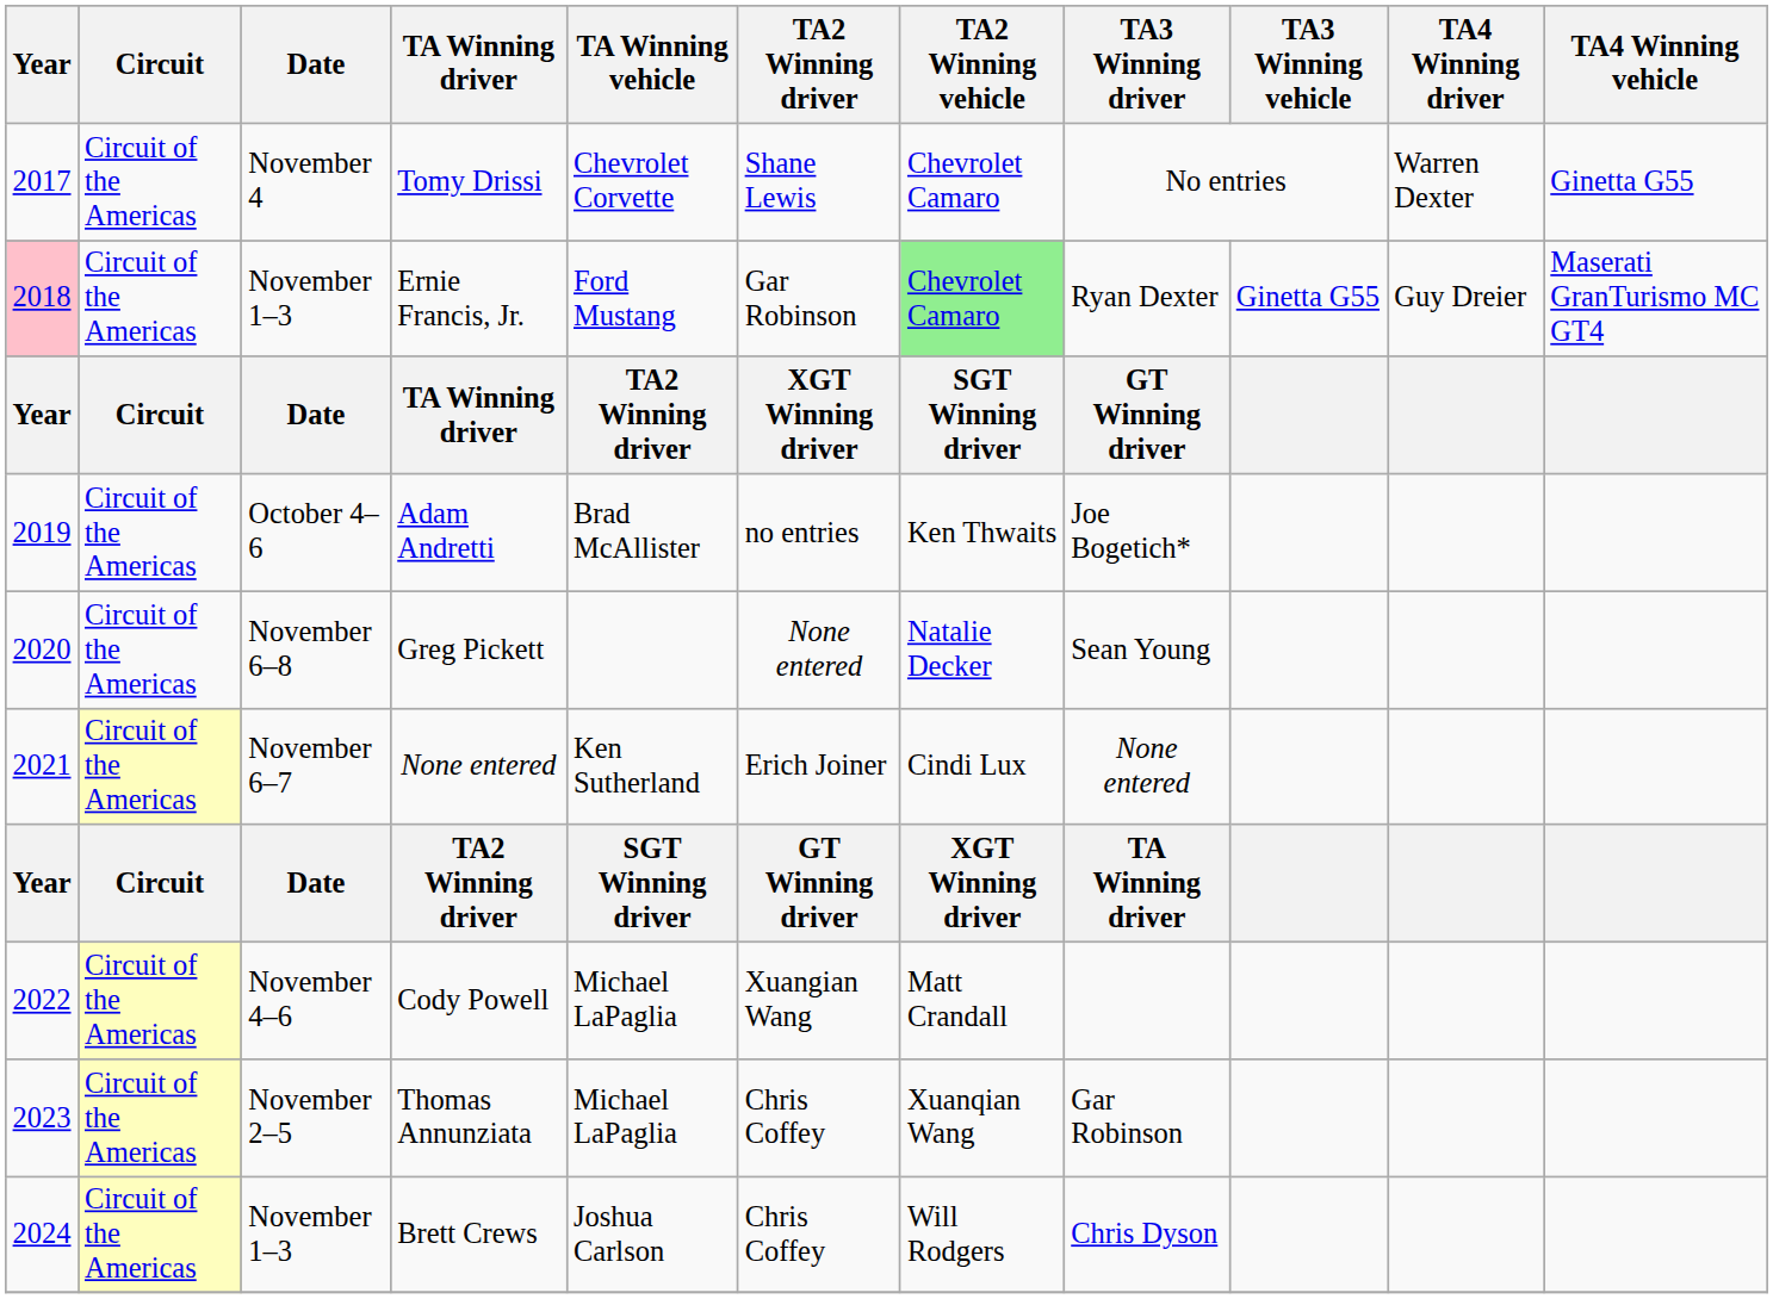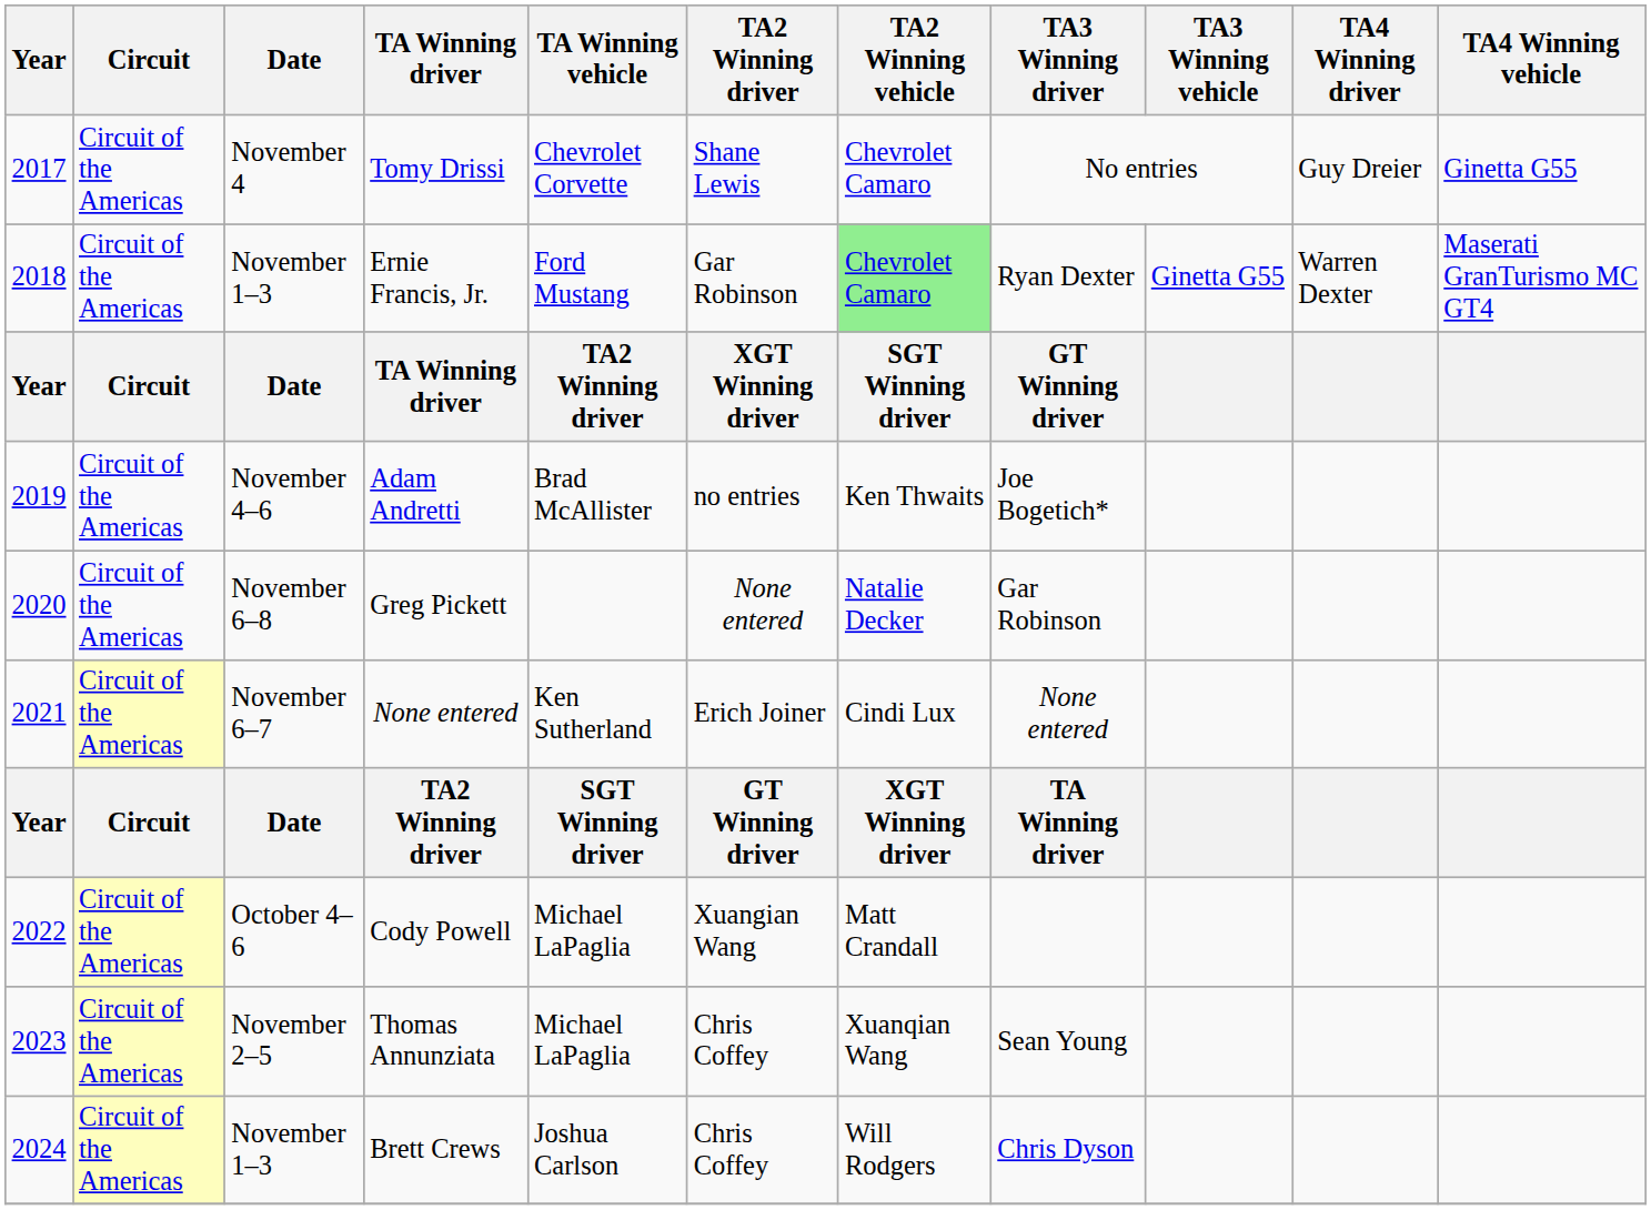Tomy Drissi | TA4 Winning driver: Warren Dexter -> Guy Dreier
Ernie Francis, Jr. | Year: pink background -> no background
Ernie Francis, Jr. | TA4 Winning driver: Guy Dreier -> Warren Dexter
Adam Andretti | Date: October 4–6 -> November 4–6
Greg Pickett | TA3 Winning driver: Sean Young -> Gar Robinson
Cody Powell | Date: November 4–6 -> October 4–6
Thomas Annunziata | TA3 Winning driver: Gar Robinson -> Sean Young
